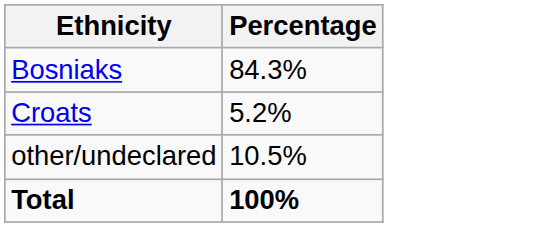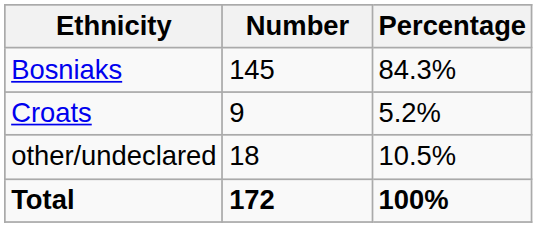+ column: Number | 145 | 9 | 18 | 172
